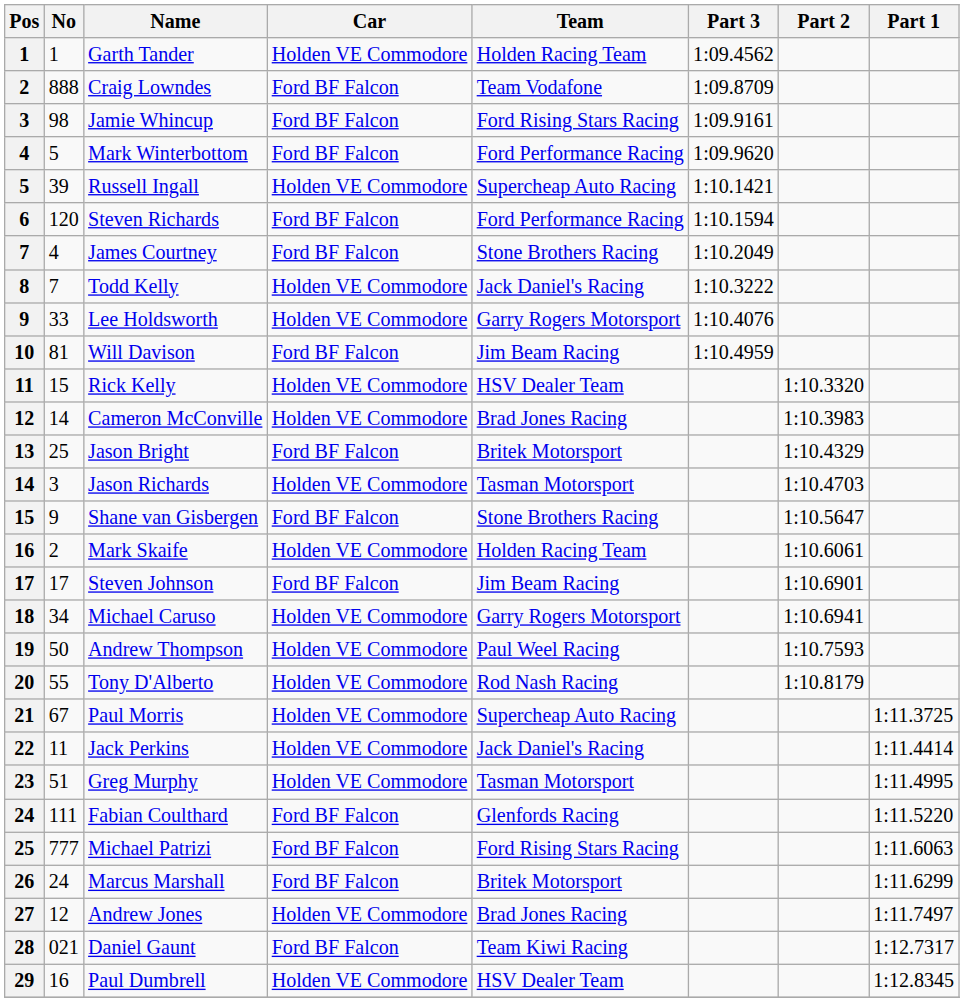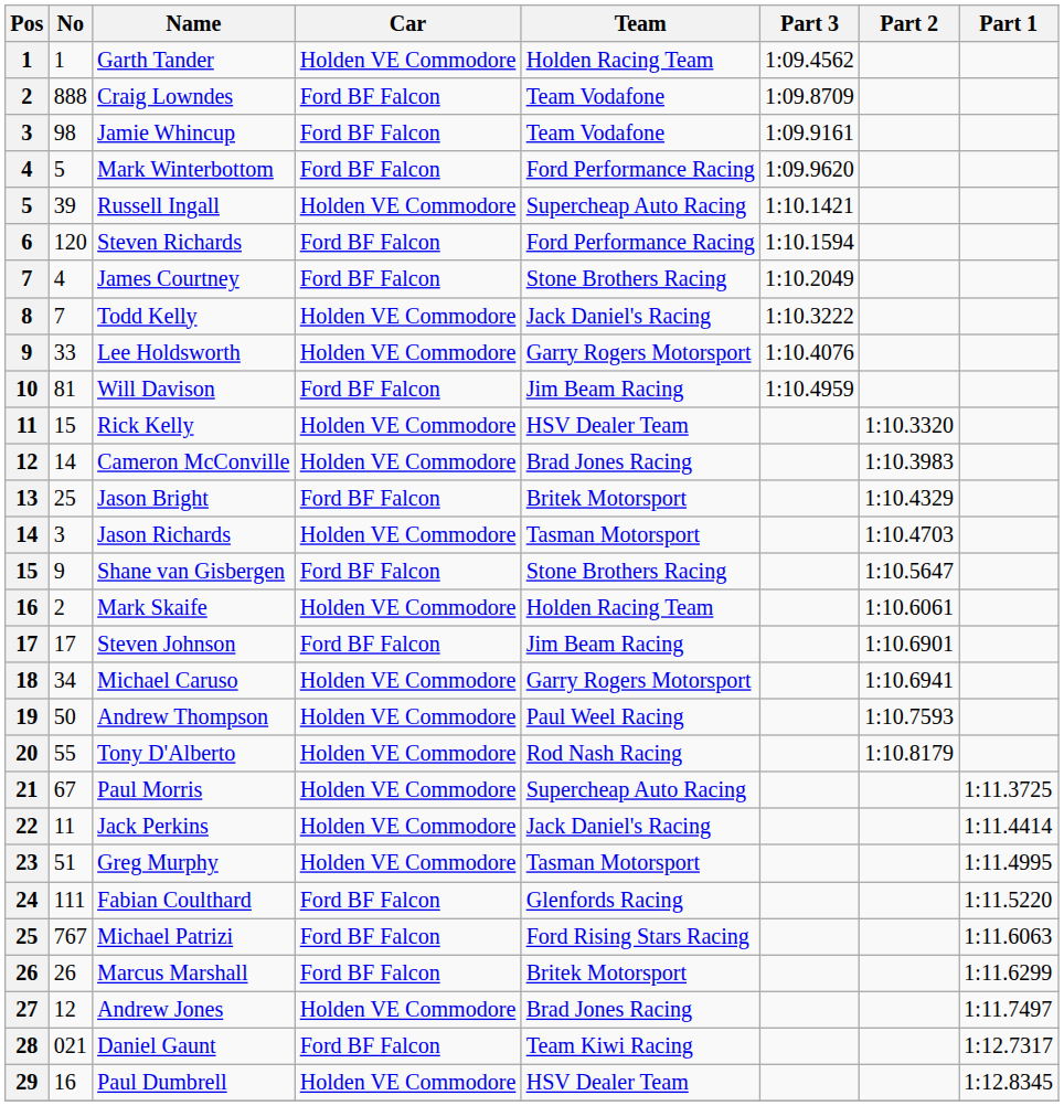Jamie Whincup | Team: Ford Rising Stars Racing -> Team Vodafone
Michael Patrizi | No: 777 -> 767
Marcus Marshall | No: 24 -> 26
